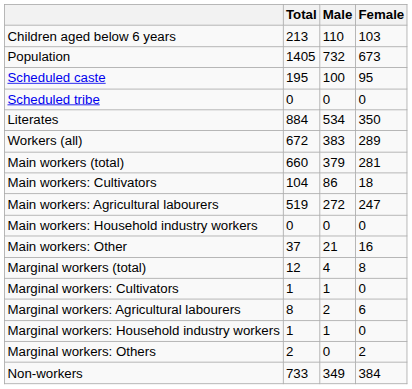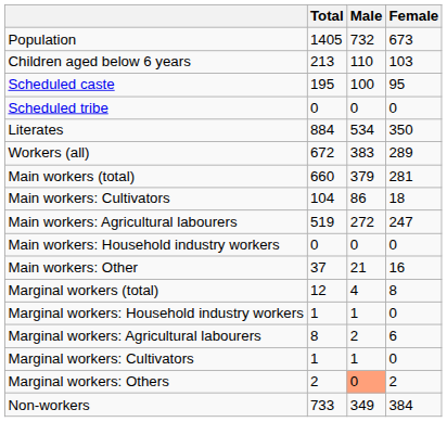rows swapped: Population <-> Children aged below 6 years
rows swapped: Marginal workers: Cultivators <-> Marginal workers: Household industry workers
Marginal workers: Others | Male: no background -> lightsalmon background
